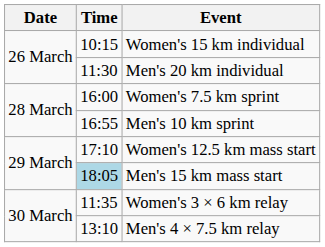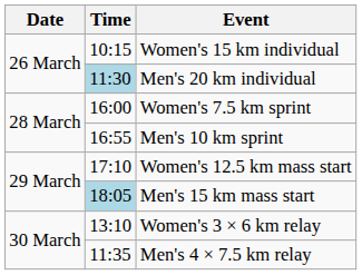Men's 20 km individual | Time: no background -> lightblue background
Women's 3 × 6 km relay | Time: 11:35 -> 13:10
Men's 4 × 7.5 km relay | Time: 13:10 -> 11:35
